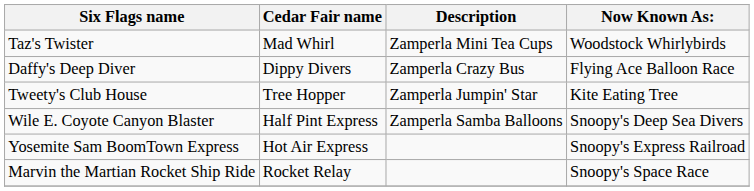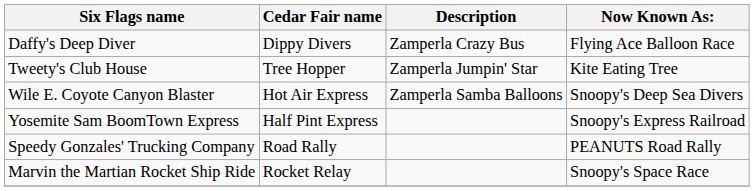- row: Taz's Twister | Mad Whirl | Zamperla Mini Tea Cups | Woodstock Whirlybirds
Wile E. Coyote Canyon Blaster | Cedar Fair name: Half Pint Express -> Hot Air Express
Yosemite Sam BoomTown Express | Cedar Fair name: Hot Air Express -> Half Pint Express
+ row: Speedy Gonzales' Trucking Company | Road Rally | PEANUTS Road Rally
